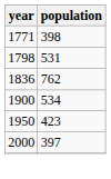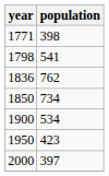1798 | population: 531 -> 541
+ row: 1850 | 734
